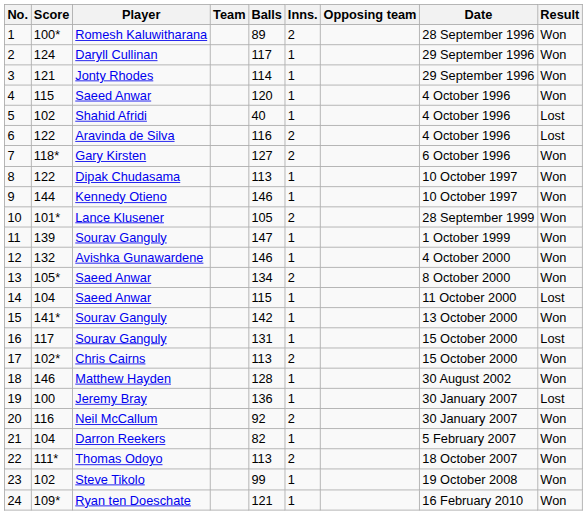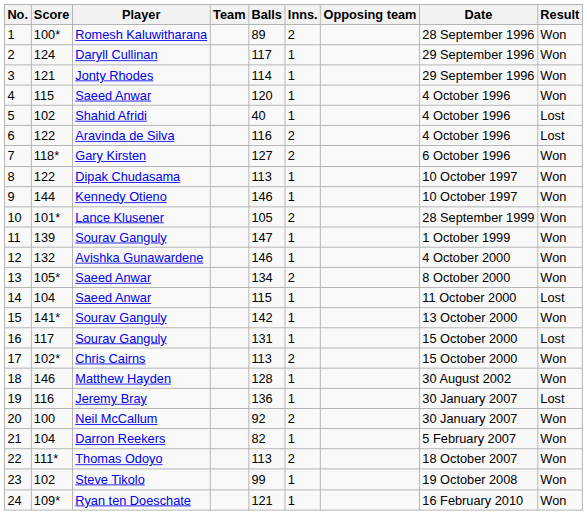19 | Score: 100 -> 116
20 | Score: 116 -> 100
